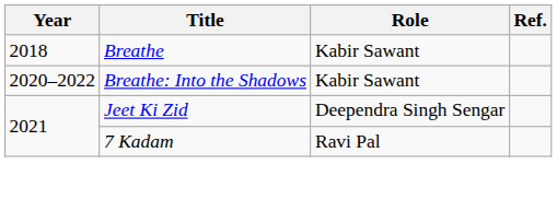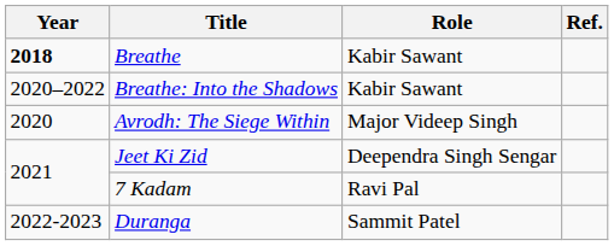Breathe | Year: normal -> bold
+ row: 2020 | Avrodh: The Siege Within | Major Videep Singh
+ row: 2022-2023 | Duranga | Sammit Patel
